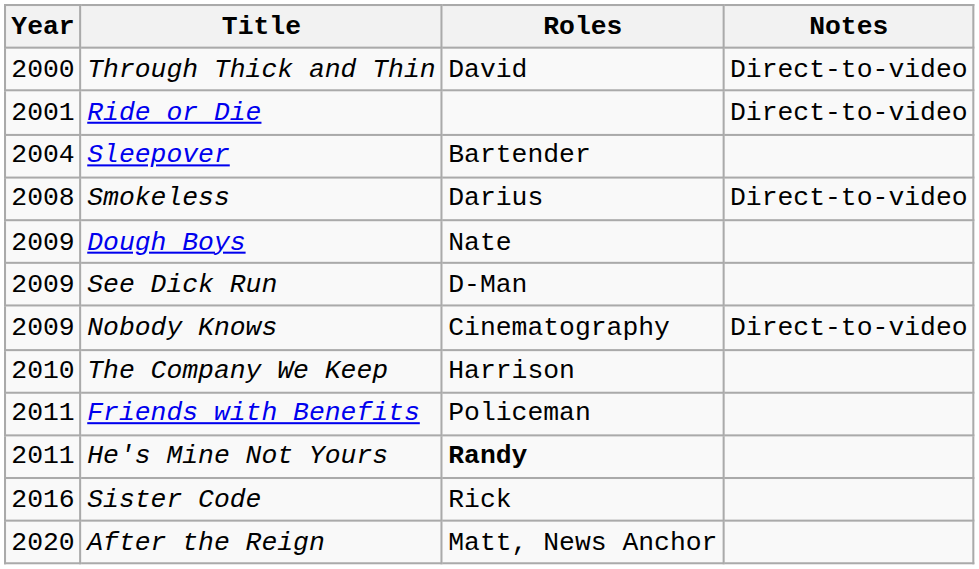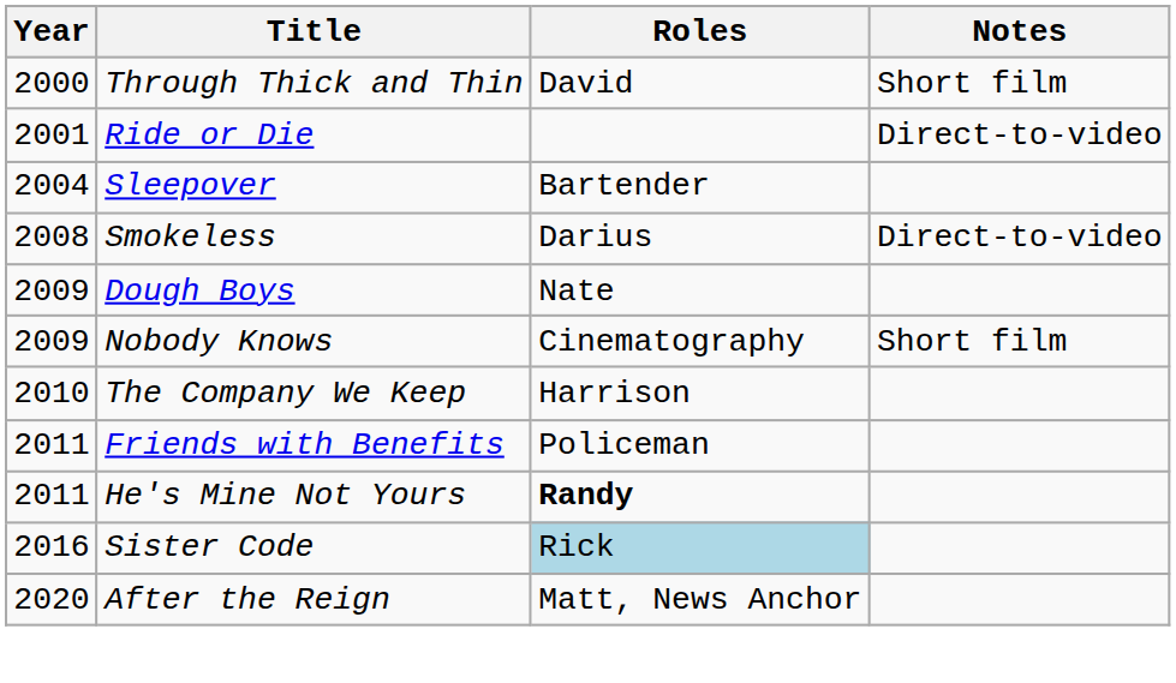Through Thick and Thin | Notes: Direct-to-video -> Short film
- row: 2009 | See Dick Run | D-Man
Nobody Knows | Notes: Direct-to-video -> Short film
Sister Code | Roles: no background -> lightblue background
